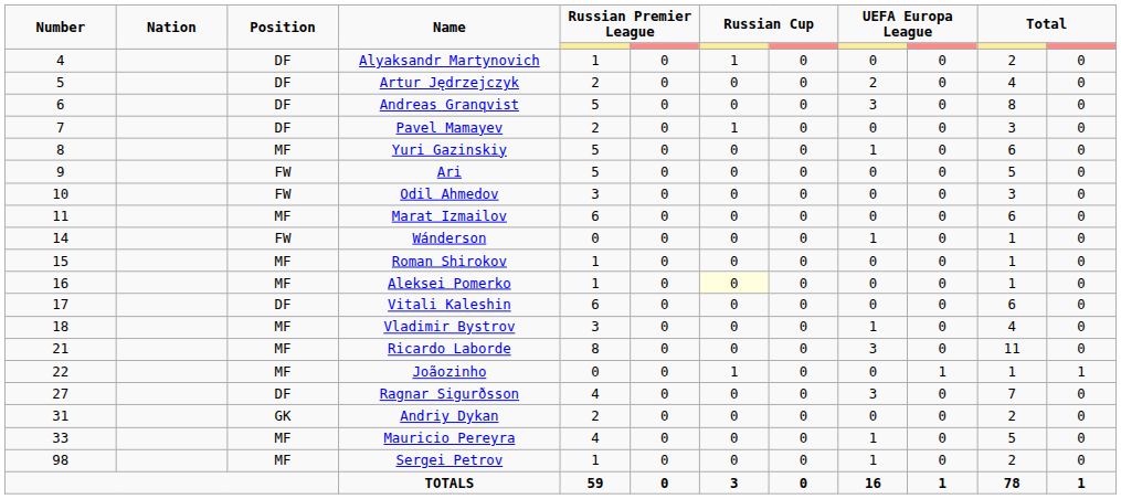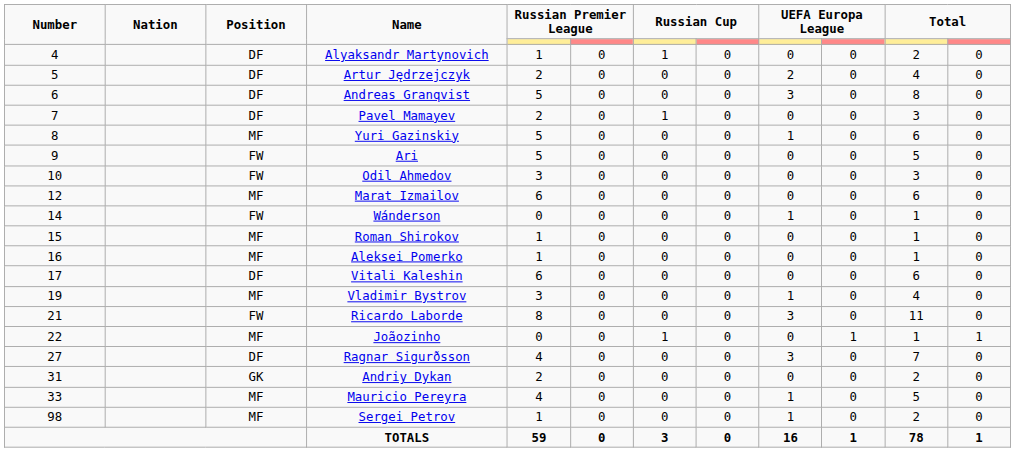Marat Izmailov | Number: 11 -> 12
Aleksei Pomerko | column 7: lightyellow background -> no background
Vladimir Bystrov | Number: 18 -> 19
Ricardo Laborde | Position: MF -> FW
